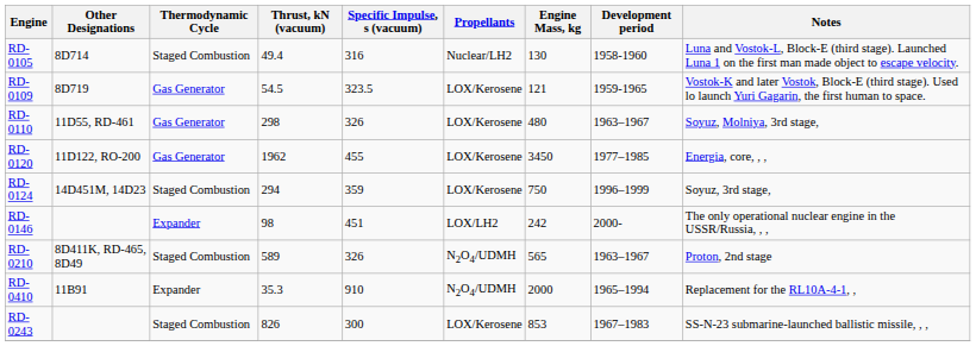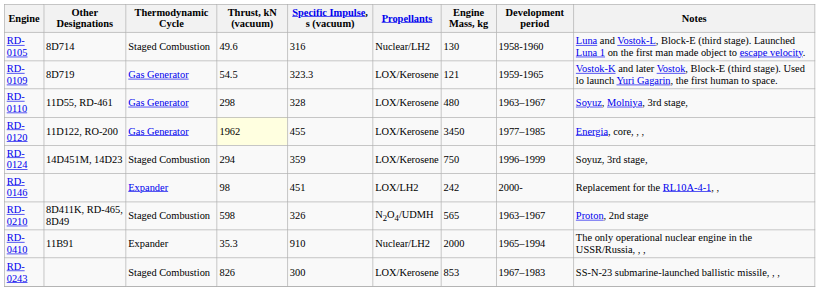RD-0105 | Thrust, kN (vacuum): 49.4 -> 49.6
RD-0109 | Specific Impulse, s (vacuum): 323.5 -> 323.3
RD-0110 | Specific Impulse, s (vacuum): 326 -> 328
RD-0120 | Thrust, kN (vacuum): no background -> lightyellow background
RD-0146 | Notes: The only operational nuclear engine in the USSR/Russia, , , -> Replacement for the RL10A-4-1, ,
RD-0210 | Thrust, kN (vacuum): 589 -> 598
RD-0410 | Propellants: N2O4/UDMH -> Nuclear/LH2
RD-0410 | Notes: Replacement for the RL10A-4-1, , -> The only operational nuclear engine in the USSR/Russia, , ,
